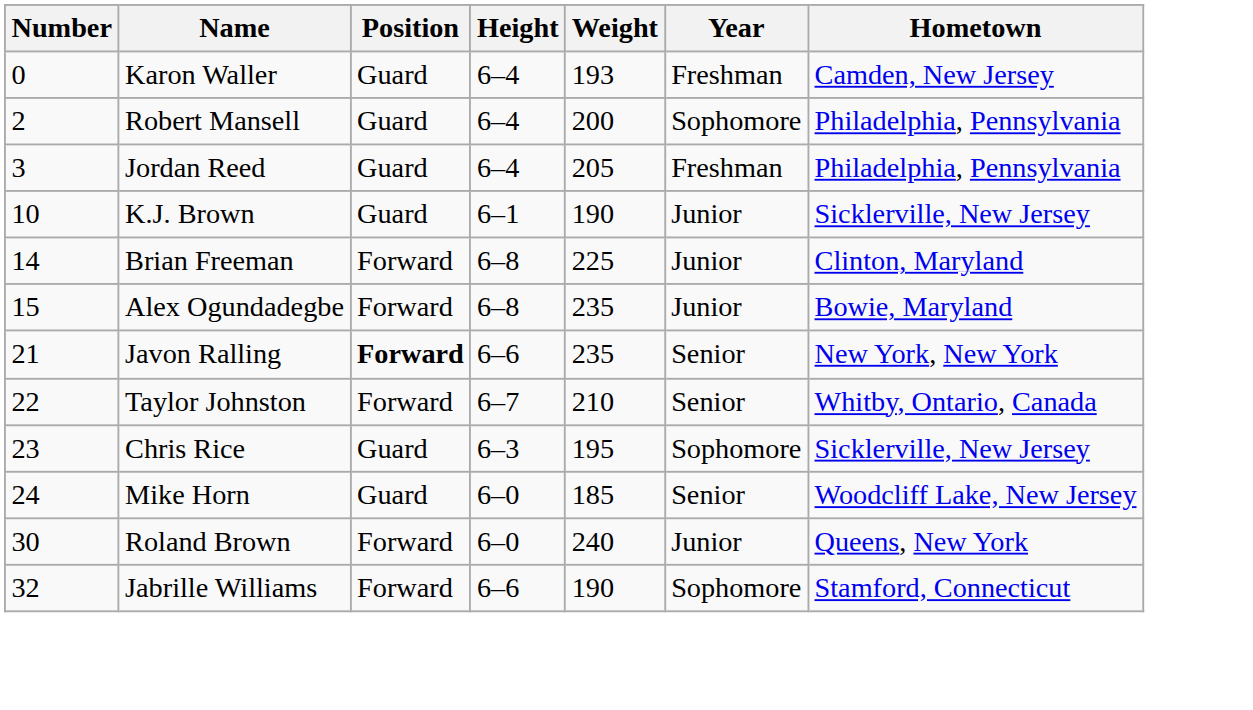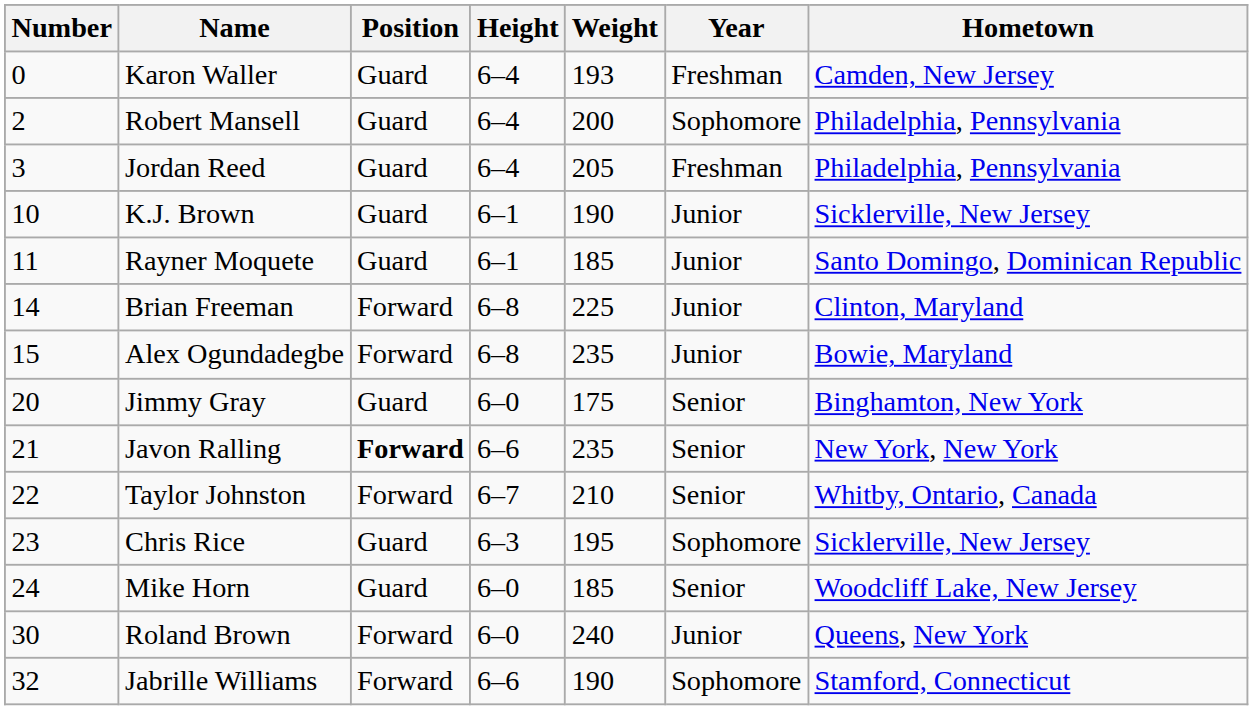+ row: 11 | Rayner Moquete | Guard | 6–1 | 185 | Junior | Santo Domingo, Dominican Republic
+ row: 20 | Jimmy Gray | Guard | 6–0 | 175 | Senior | Binghamton, New York
